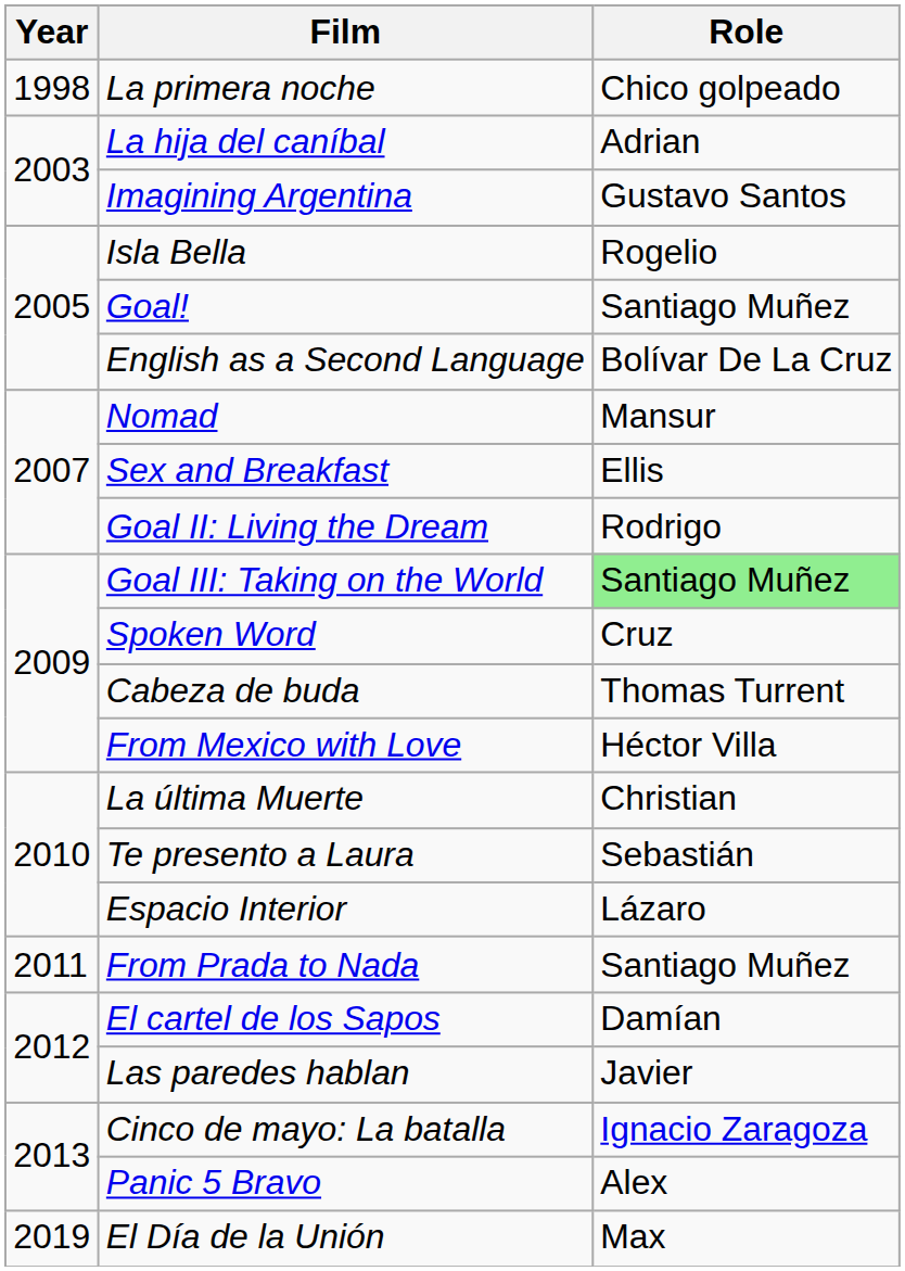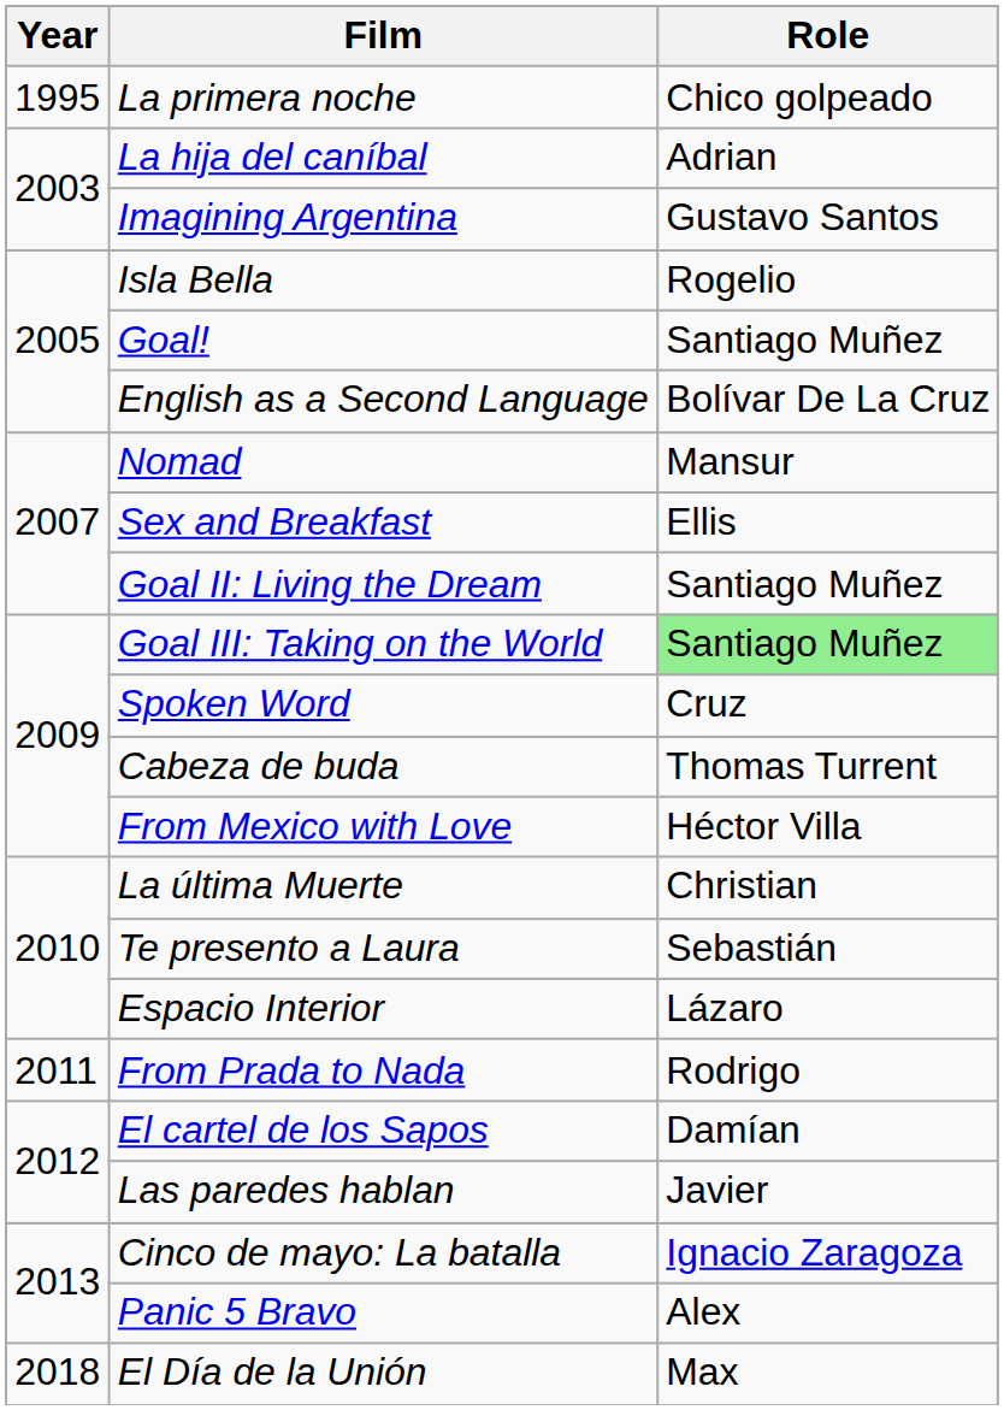La primera noche | Year: 1998 -> 1995
Goal II: Living the Dream | Role: Rodrigo -> Santiago Muñez
From Prada to Nada | Role: Santiago Muñez -> Rodrigo
El Día de la Unión | Year: 2019 -> 2018
